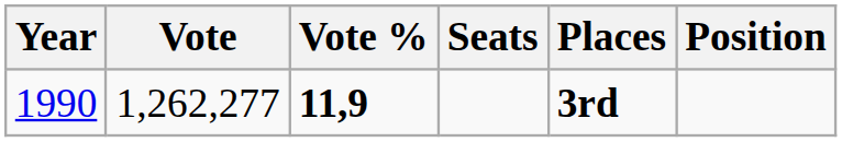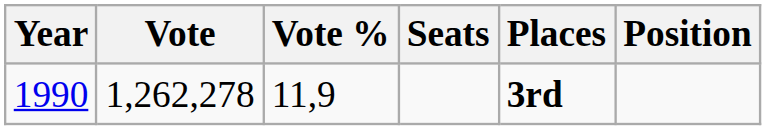1990 | Vote: 1,262,277 -> 1,262,278
1990 | Vote %: bold -> normal
